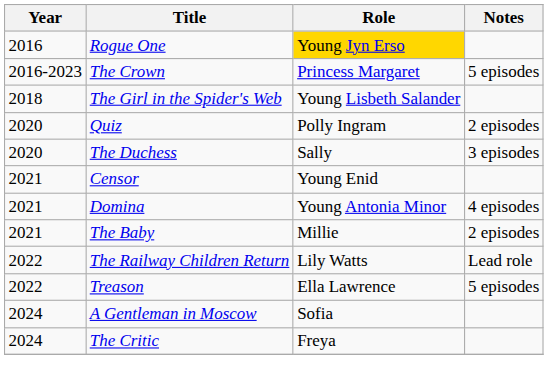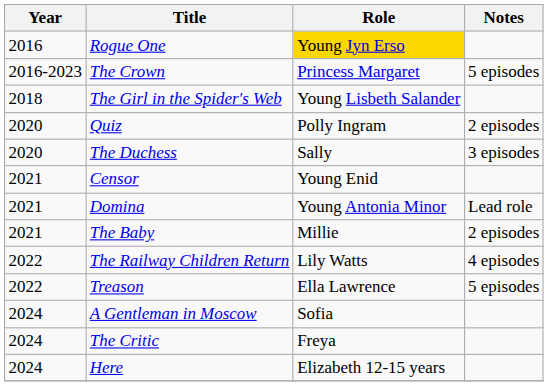Domina | Notes: 4 episodes -> Lead role
The Railway Children Return | Notes: Lead role -> 4 episodes
+ row: 2024 | Here | Elizabeth 12-15 years
